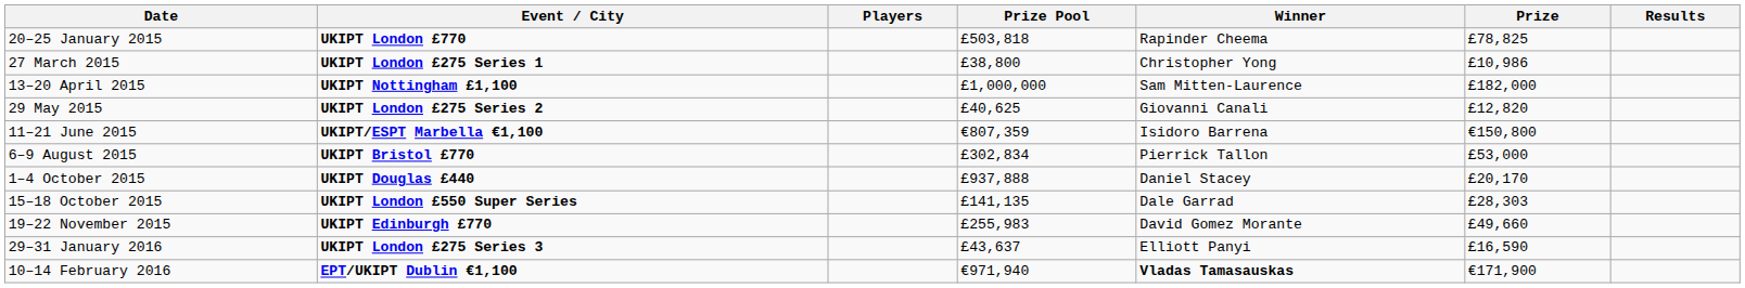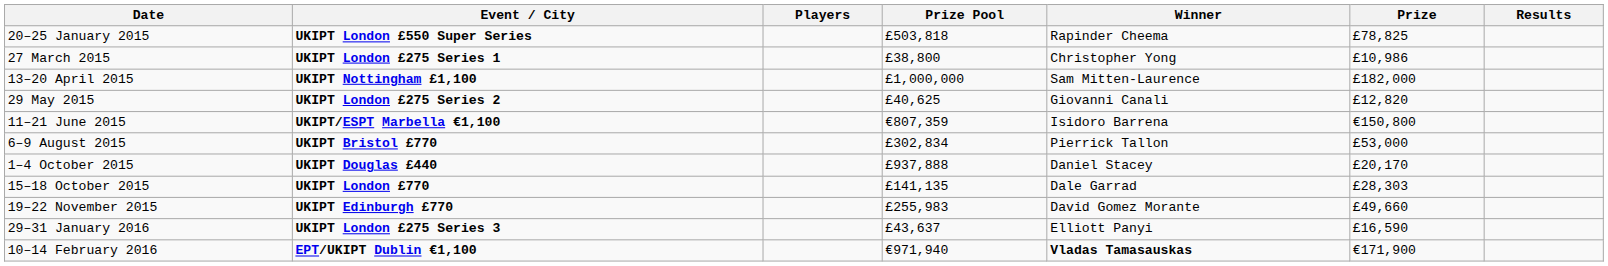20–25 January 2015 | Event / City: UKIPT London £770 -> UKIPT London £550 Super Series
15–18 October 2015 | Event / City: UKIPT London £550 Super Series -> UKIPT London £770
